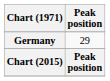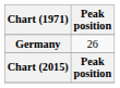Germany | Peak position: 29 -> 26
